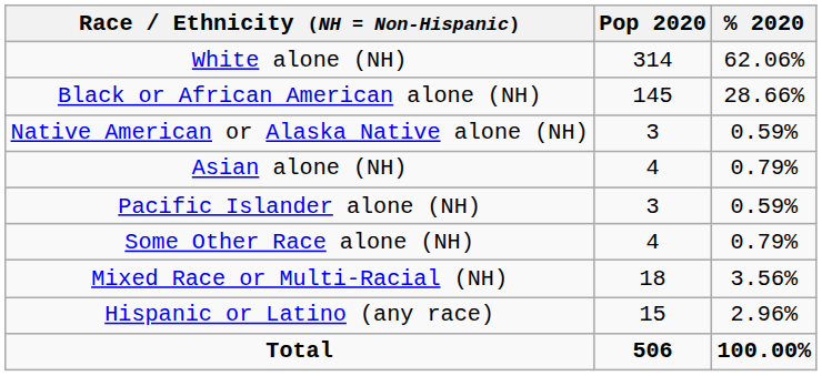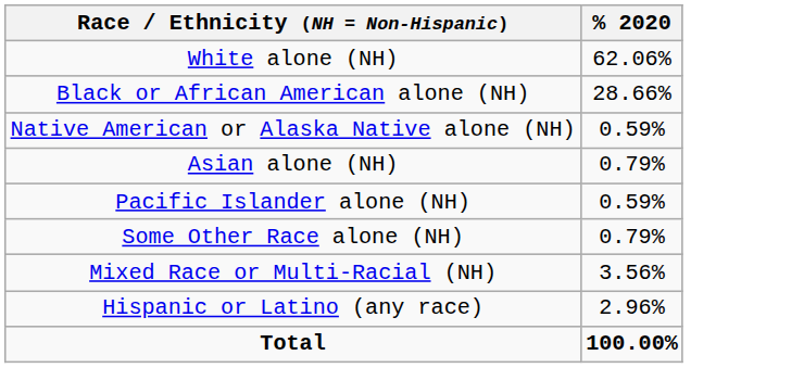- column: Pop 2020 | 314 | 145 | 3 | 4 | 3 | 4 | 18 | 15 | 506
